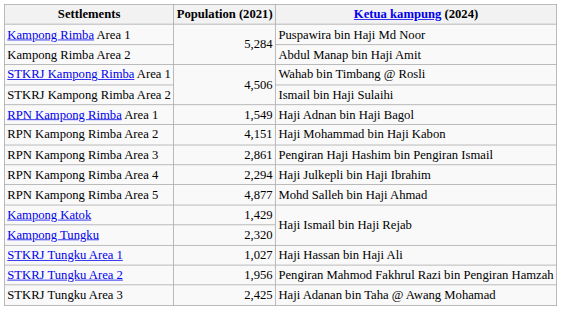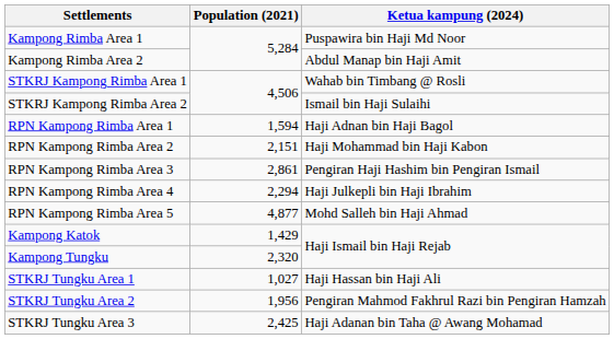RPN Kampong Rimba Area 1 | Population (2021): 1,549 -> 1,594
RPN Kampong Rimba Area 2 | Population (2021): 4,151 -> 2,151
